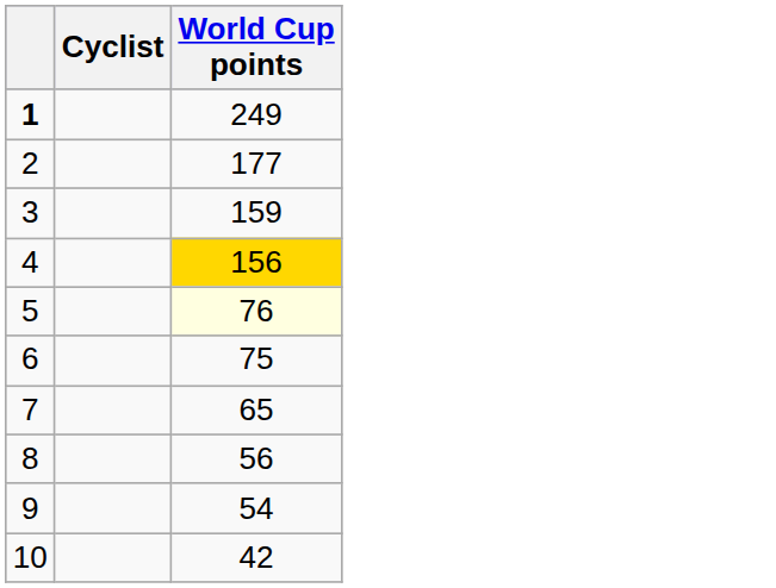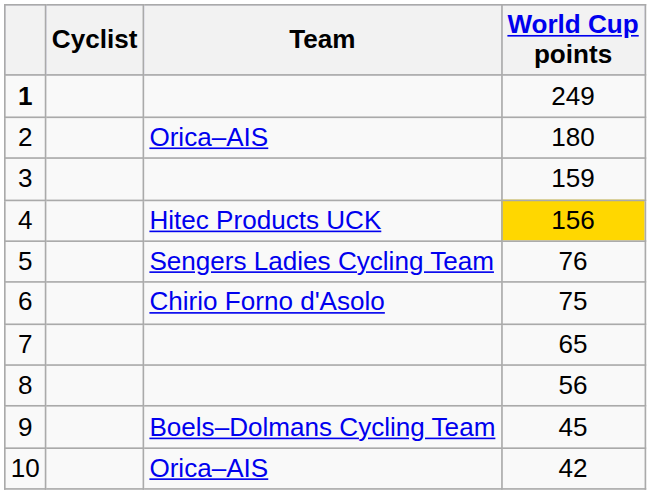+ column: Team | Orica–AIS | Hitec Products UCK | Sengers Ladies Cycling Team | Chirio Forno d'Asolo | Boels–Dolmans Cycling Team | Orica–AIS
2 | World Cup points: 177 -> 180
5 | World Cup points: lightyellow background -> no background
9 | World Cup points: 54 -> 45
